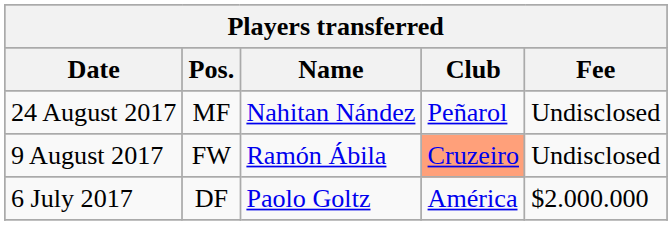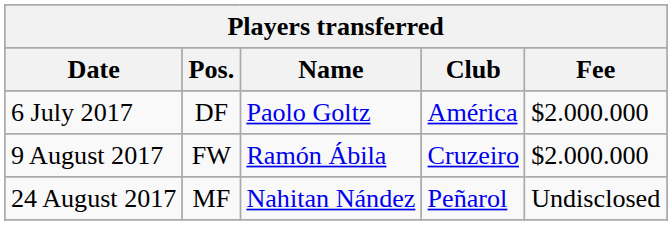rows swapped: 6 July 2017 <-> 24 August 2017
9 August 2017 | Club: lightsalmon background -> no background
9 August 2017 | Fee: Undisclosed -> $2.000.000
